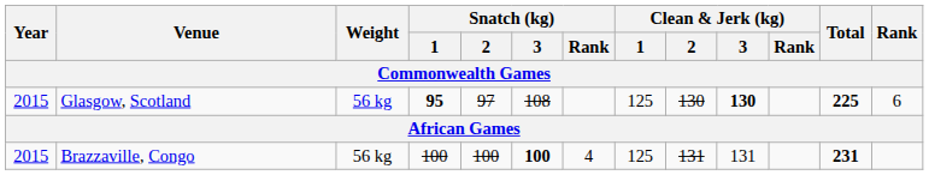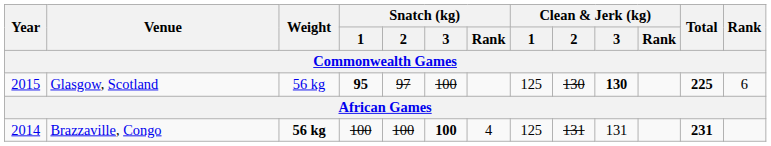Glasgow, Scotland | Snatch (kg) / 3: 108 -> 100
Brazzaville, Congo | Year: 2015 -> 2014
Brazzaville, Congo | Weight: normal -> bold
